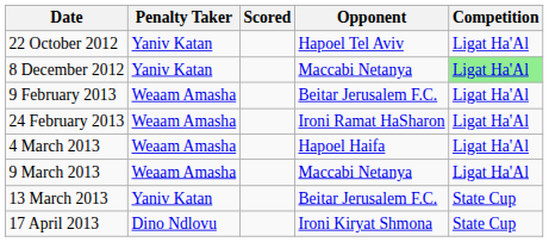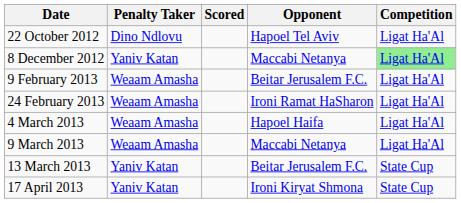22 October 2012 | Penalty Taker: Yaniv Katan -> Dino Ndlovu
17 April 2013 | Penalty Taker: Dino Ndlovu -> Yaniv Katan
